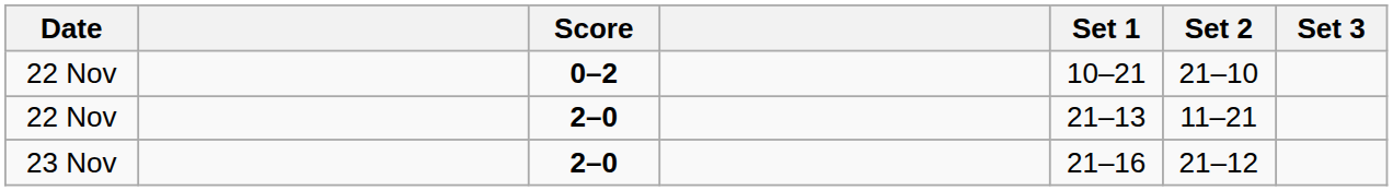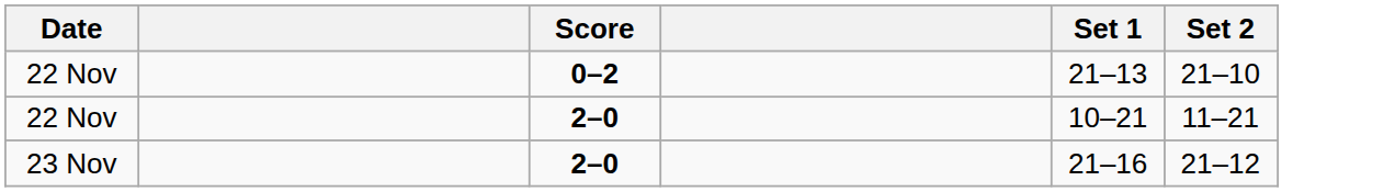- column: Set 3
22 Nov / 0–2 | Set 1: 10–21 -> 21–13
22 Nov / 2–0 | Set 1: 21–13 -> 10–21
